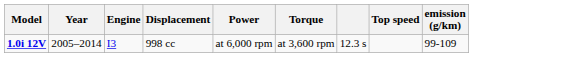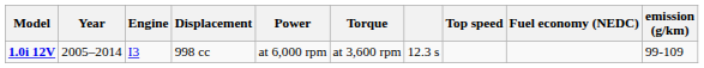+ column: Fuel economy (NEDC)
